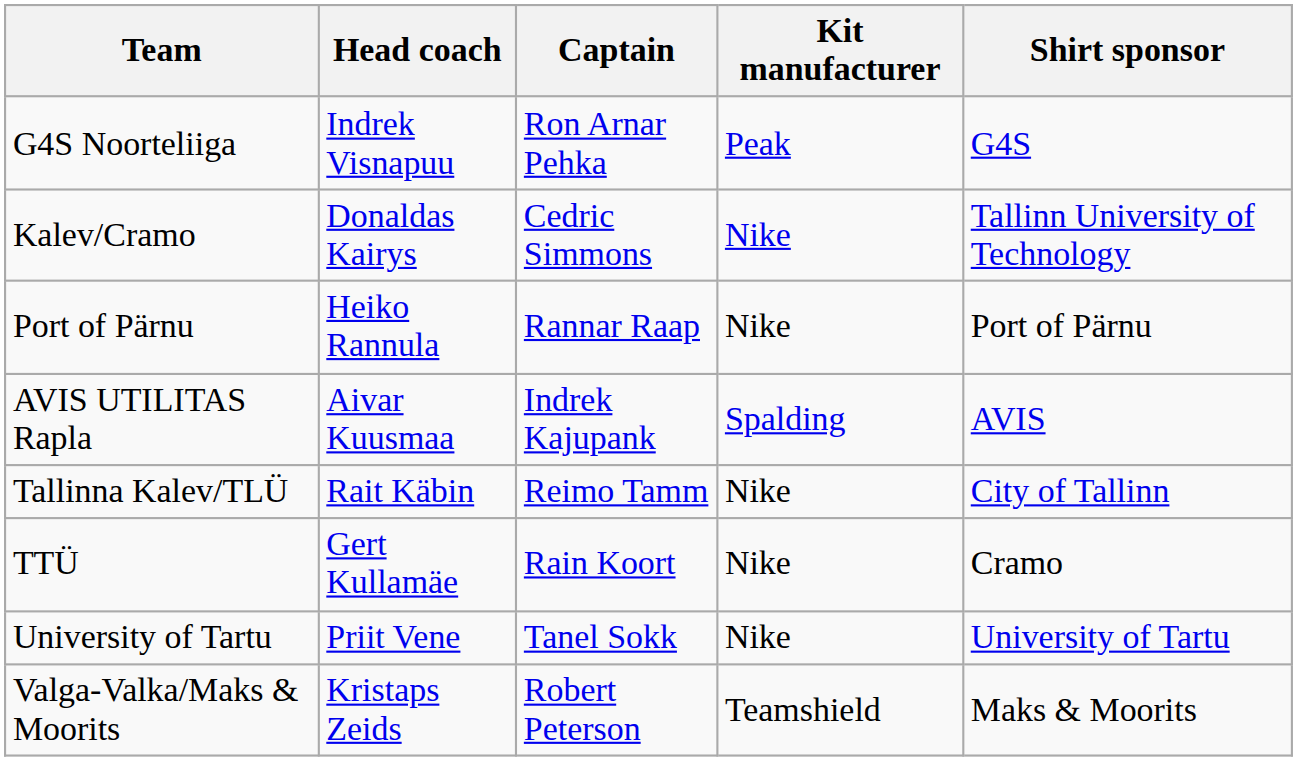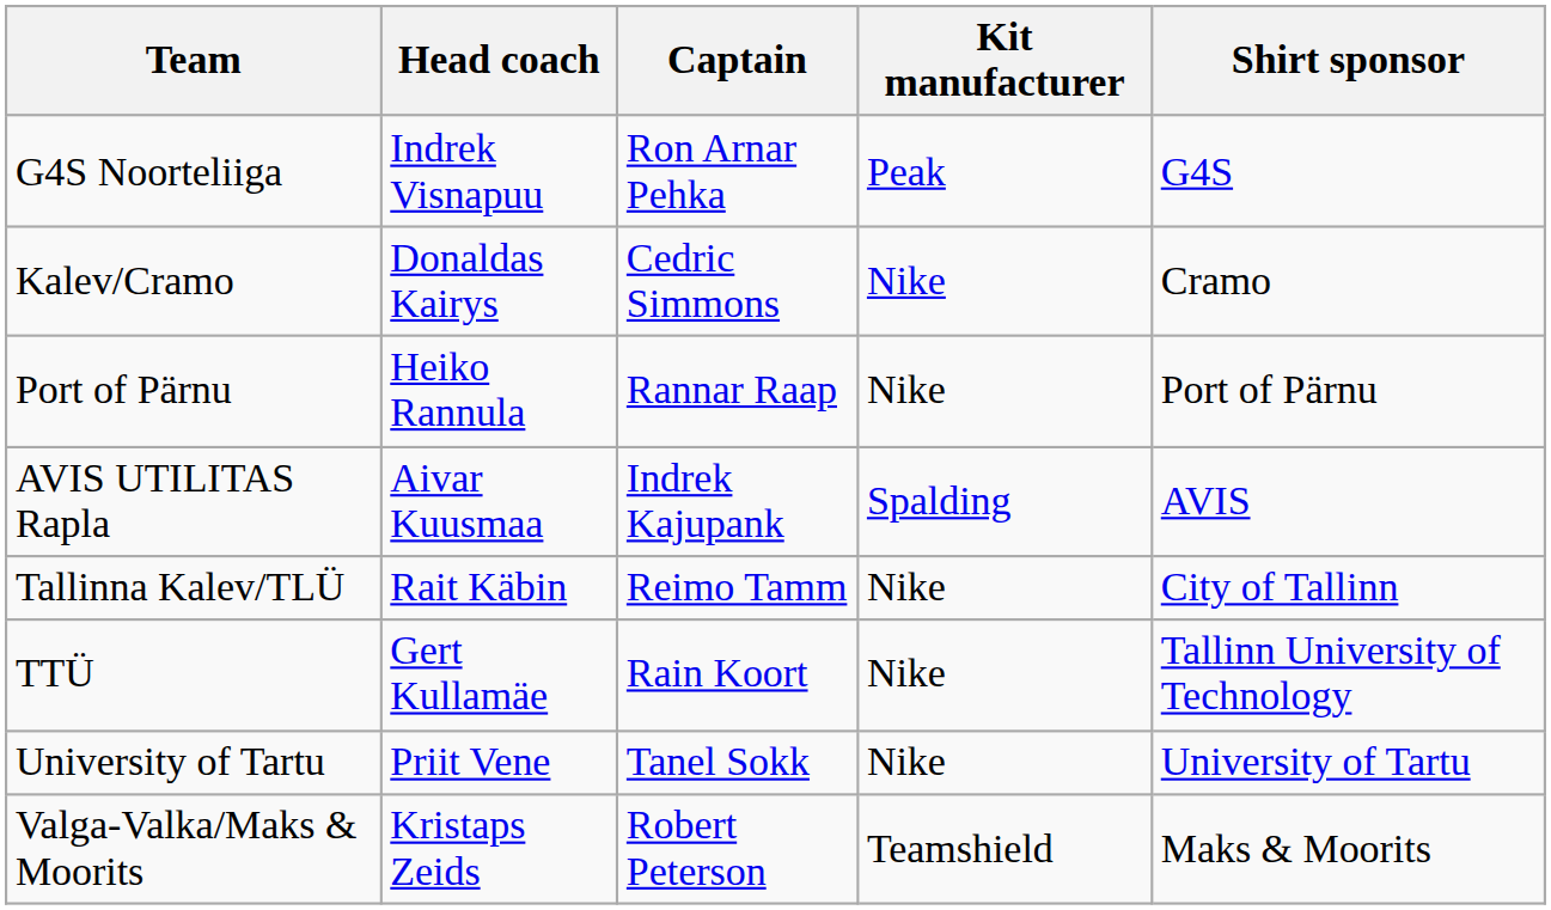Kalev/Cramo | Shirt sponsor: Tallinn University of Technology -> Cramo
TTÜ | Shirt sponsor: Cramo -> Tallinn University of Technology
